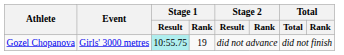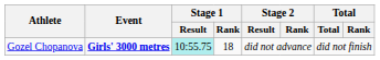Gozel Chopanova | Event: normal -> bold
Gozel Chopanova | Stage 1 / Rank: 19 -> 18
